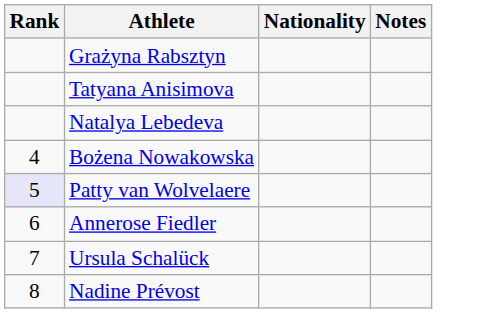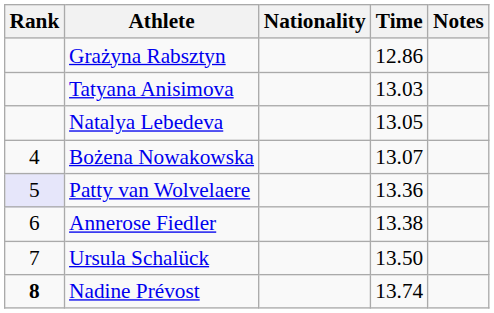+ column: Time | 12.86 | 13.03 | 13.05 | 13.07 | 13.36 | 13.38 | 13.50 | 13.74
Nadine Prévost | Rank: normal -> bold
